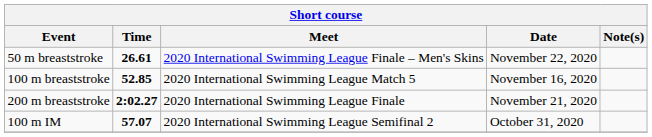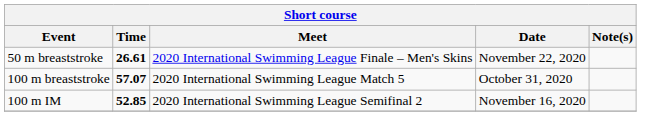100 m breaststroke | Time: 52.85 -> 57.07
100 m breaststroke | Date: November 16, 2020 -> October 31, 2020
- row: 200 m breaststroke | 2:02.27 | 2020 International Swimming League Finale | November 21, 2020
100 m IM | Time: 57.07 -> 52.85
100 m IM | Date: October 31, 2020 -> November 16, 2020
